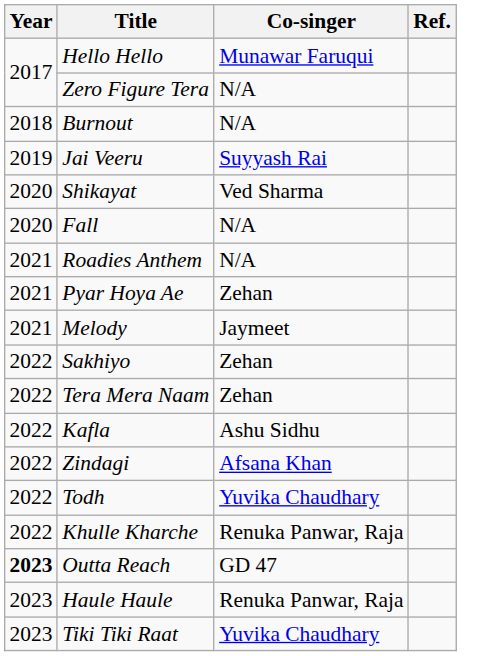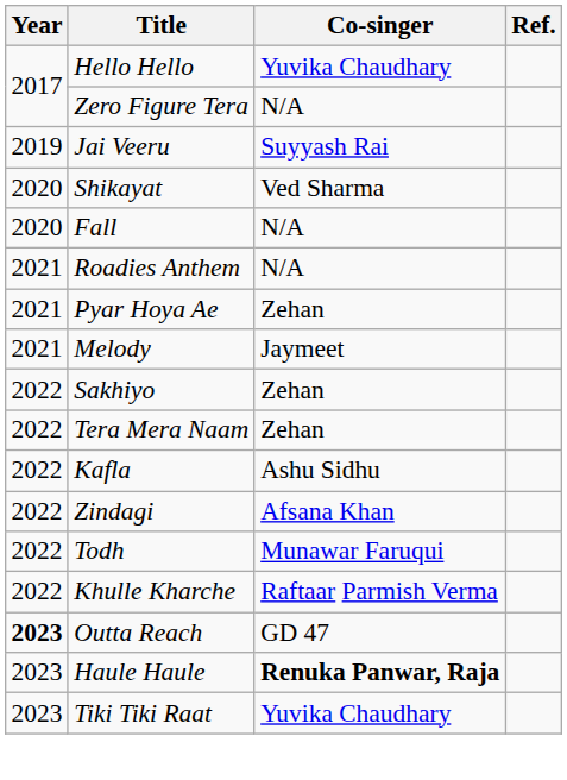Hello Hello | Co-singer: Munawar Faruqui -> Yuvika Chaudhary
- row: 2018 | Burnout | N/A
Todh | Co-singer: Yuvika Chaudhary -> Munawar Faruqui
Khulle Kharche | Co-singer: Renuka Panwar, Raja -> Raftaar Parmish Verma
Haule Haule | Co-singer: normal -> bold
